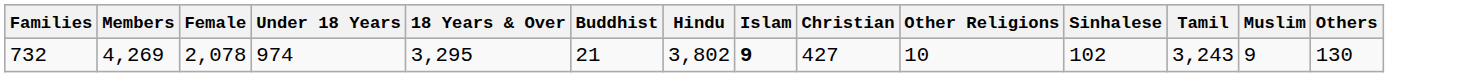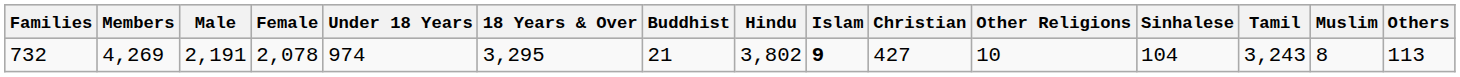+ column: Male | 2,191
732 | Sinhalese: 102 -> 104
732 | Muslim: 9 -> 8
732 | Others: 130 -> 113
